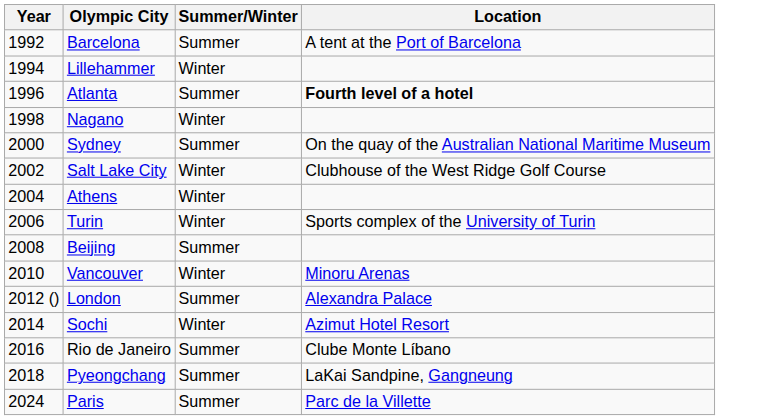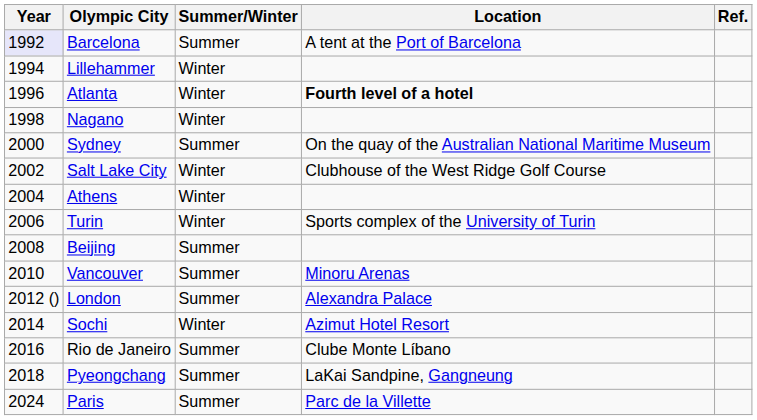+ column: Ref.
Barcelona | Year: no background -> lavender background
Atlanta | Summer/Winter: Summer -> Winter
Vancouver | Summer/Winter: Winter -> Summer
